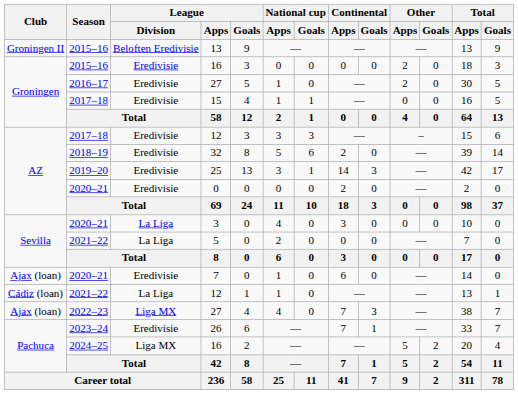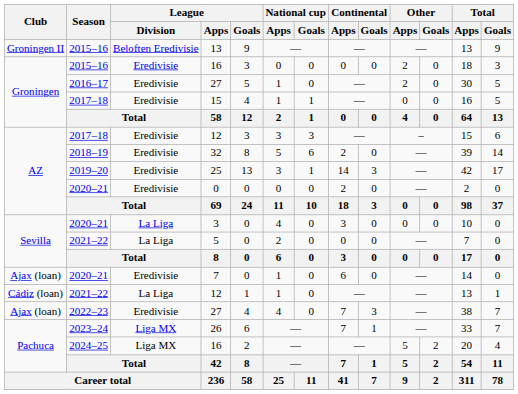2022–23 / 27 | League / Division: Liga MX -> Eredivisie
26 | League / Division: Eredivisie -> Liga MX
